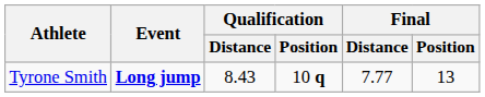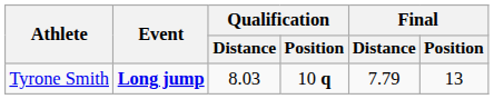Tyrone Smith | Qualification / Distance: 8.43 -> 8.03
Tyrone Smith | Final / Distance: 7.77 -> 7.79
